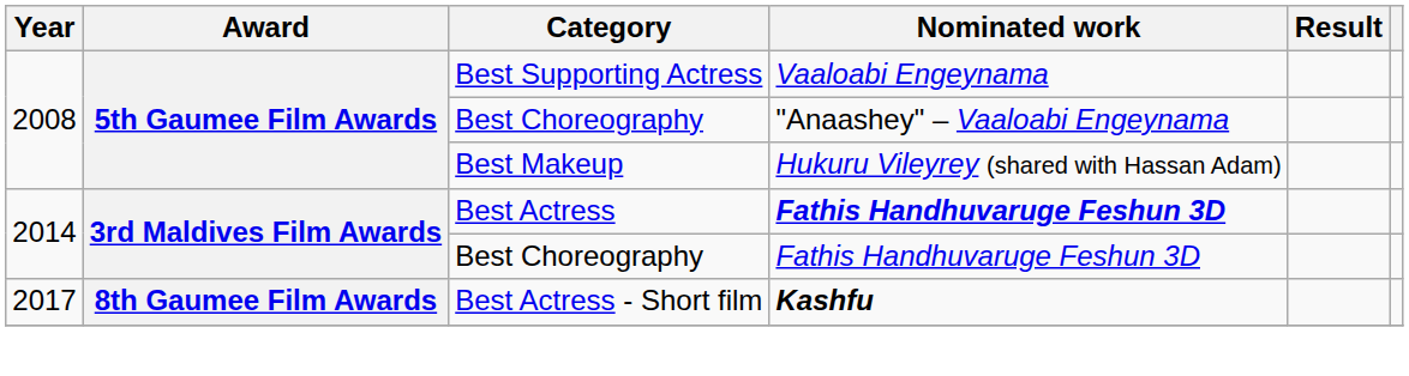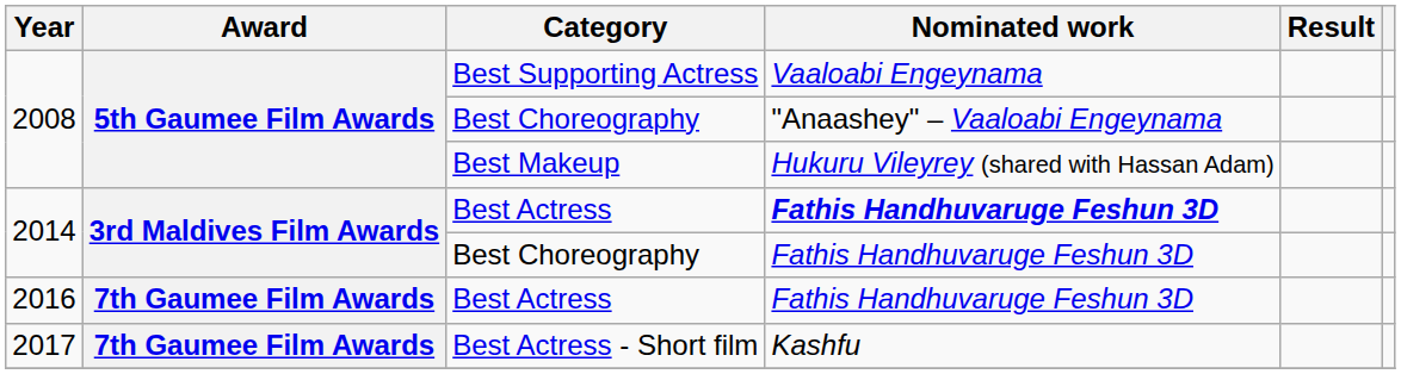+ row: 2016 | 7th Gaumee Film Awards | Best Actress | Fathis Handhuvaruge Feshun 3D
Best Actress - Short film | Award: 8th Gaumee Film Awards -> 7th Gaumee Film Awards
Best Actress - Short film | Nominated work: bold -> normal
